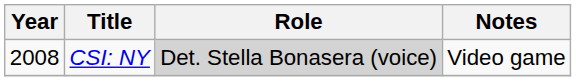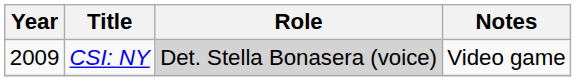CSI: NY | Year: 2008 -> 2009
